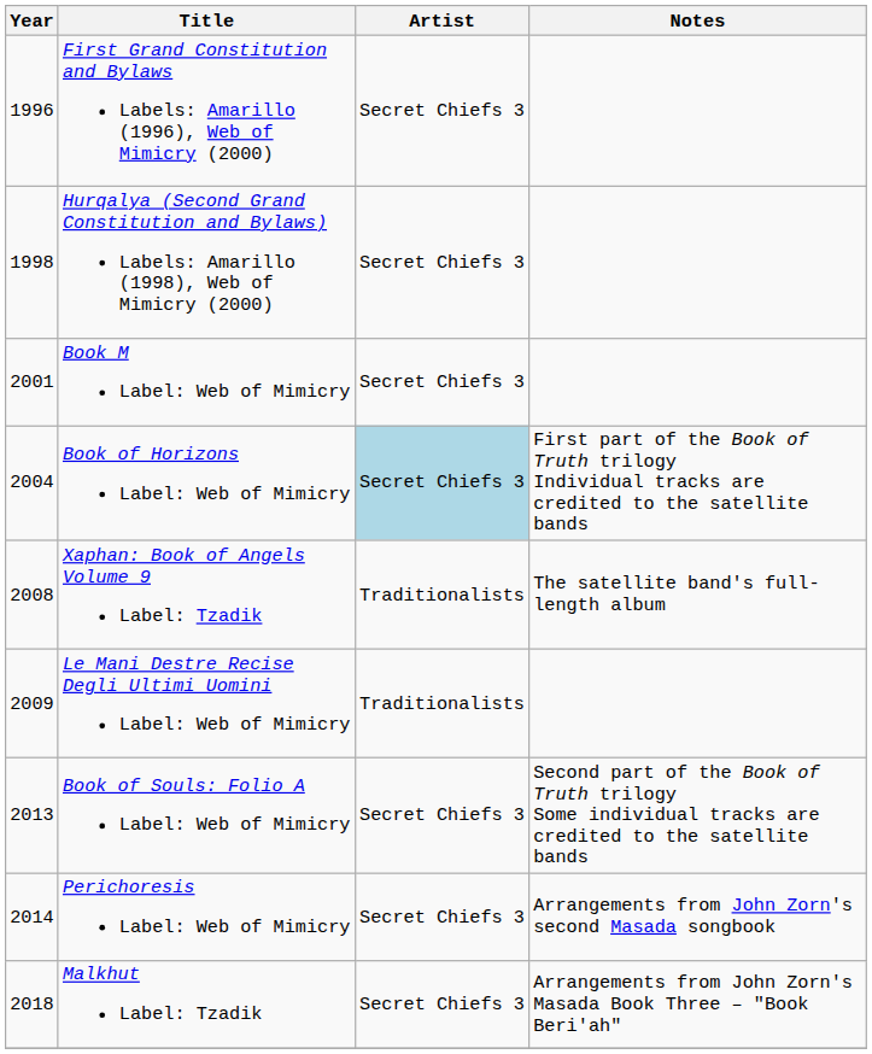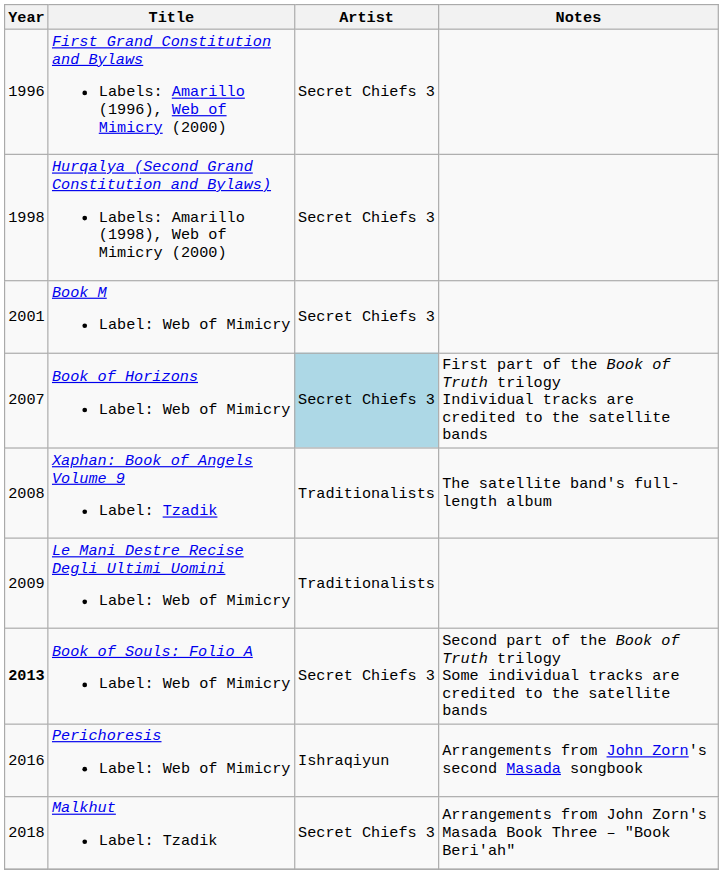Book of Horizons Label: Web of Mimicry | Year: 2004 -> 2007
Book of Souls: Folio A Label: Web of Mimicry | Year: normal -> bold
Perichoresis Label: Web of Mimicry | Year: 2014 -> 2016
Perichoresis Label: Web of Mimicry | Artist: Secret Chiefs 3 -> Ishraqiyun
